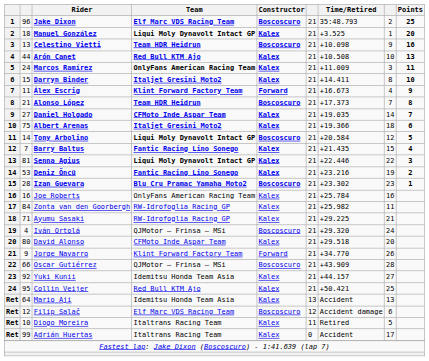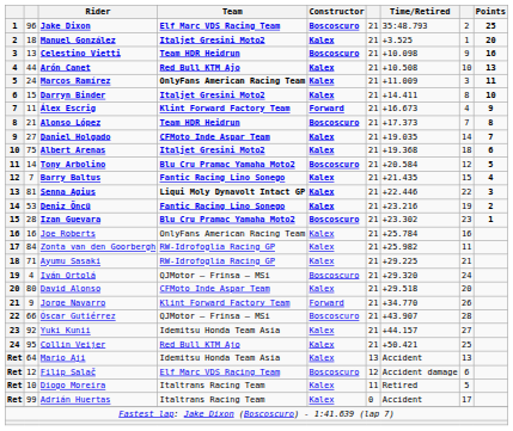Manuel González | Team: Liqui Moly Dynavolt Intact GP -> Italjet Gresini Moto2
Albert Arenas | Time/Retired: +19.366 -> +19.368
Tony Arbolino | Team: Liqui Moly Dynavolt Intact GP -> Blu Cru Pramac Yamaha Moto2
Óscar Gutiérrez | Time/Retired: +43.909 -> +43.907
